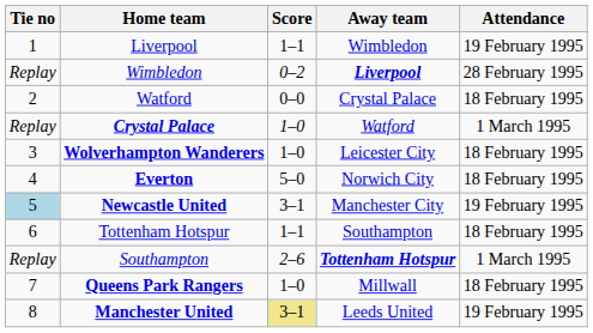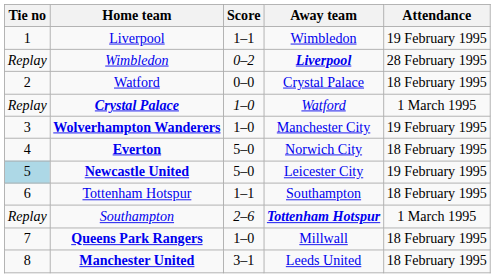Wolverhampton Wanderers | Away team: Leicester City -> Manchester City
Wolverhampton Wanderers | Attendance: 18 February 1995 -> 19 February 1995
Newcastle United | Score: 3–1 -> 5–0
Newcastle United | Away team: Manchester City -> Leicester City
Manchester United | Score: khaki background -> no background
Manchester United | Attendance: 19 February 1995 -> 18 February 1995
